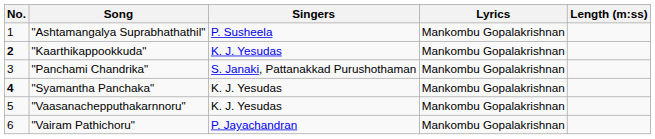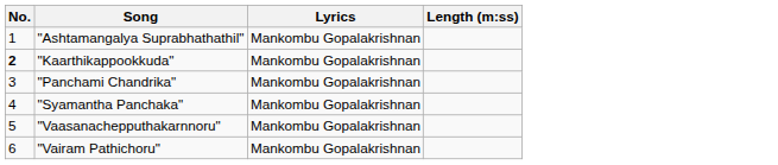- column: Singers | P. Susheela | K. J. Yesudas | S. Janaki, Pattanakkad Purushothaman | K. J. Yesudas | K. J. Yesudas | P. Jayachandran
"Syamantha Panchaka" | No.: bold -> normal
